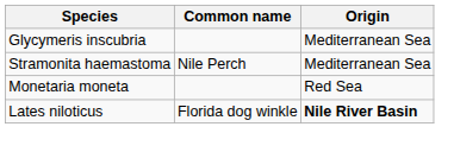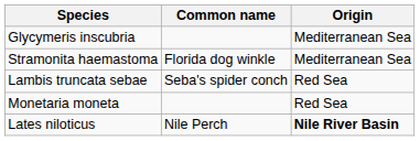Stramonita haemastoma | Common name: Nile Perch -> Florida dog winkle
+ row: Lambis truncata sebae | Seba's spider conch | Red Sea
Lates niloticus | Common name: Florida dog winkle -> Nile Perch
